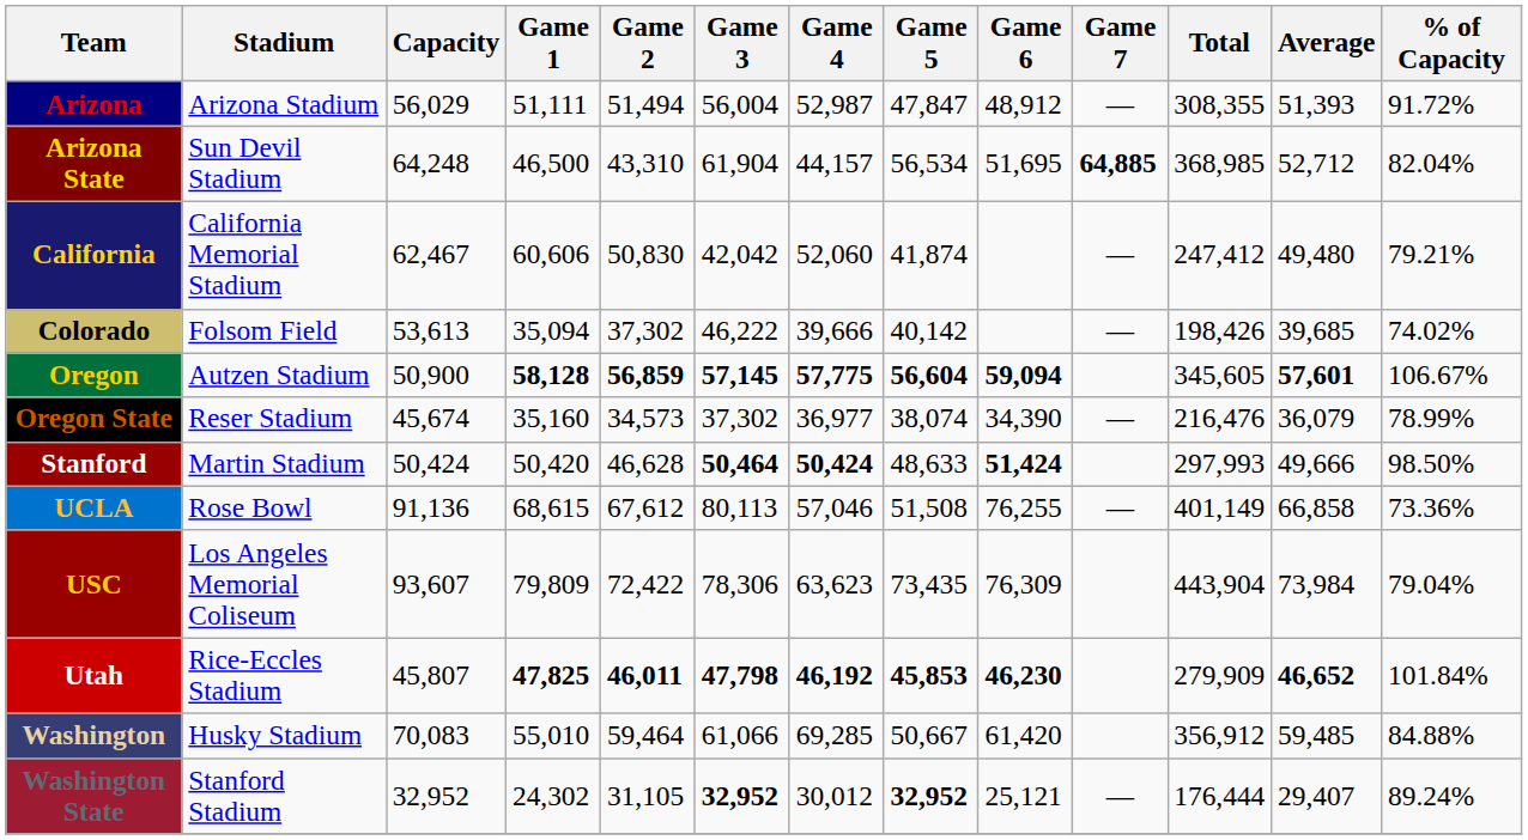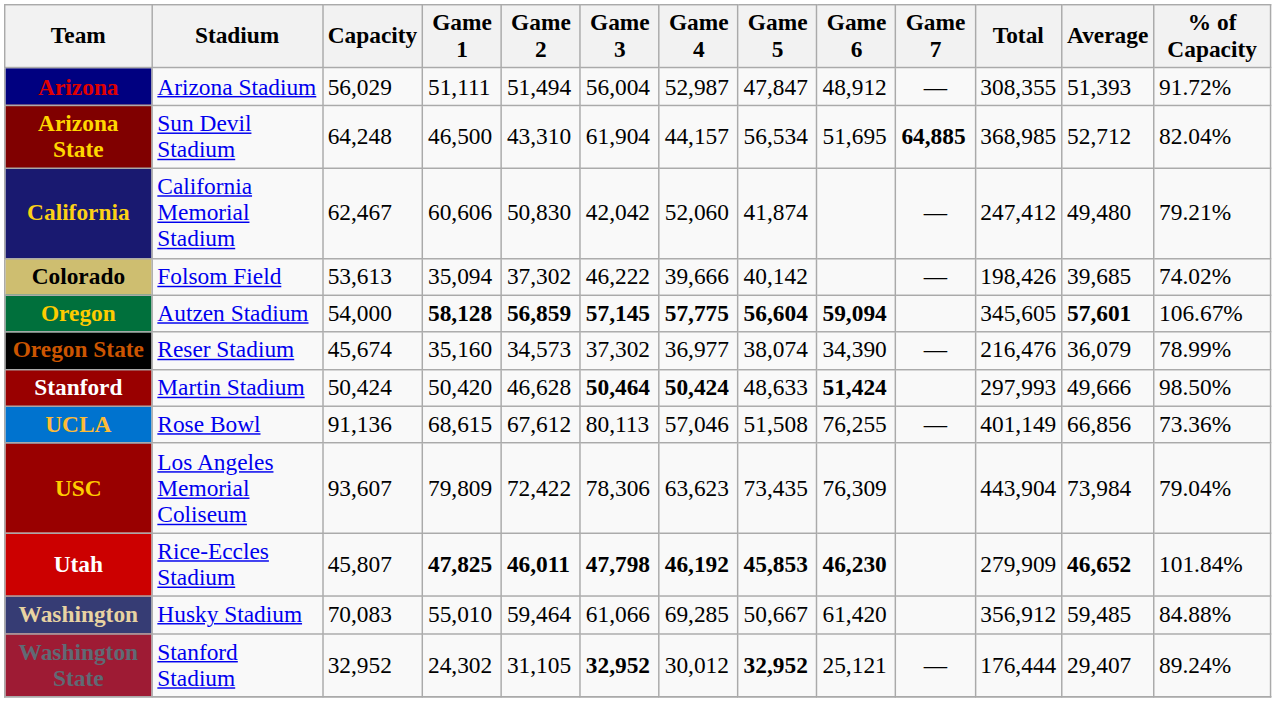Oregon | Capacity: 50,900 -> 54,000
UCLA | Average: 66,858 -> 66,856
